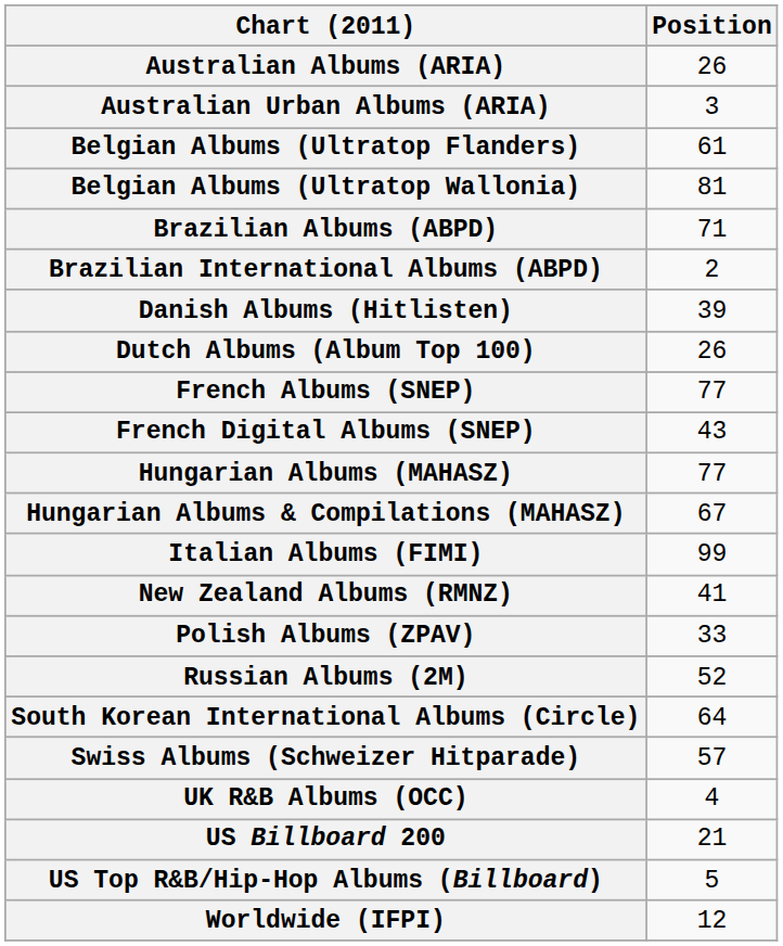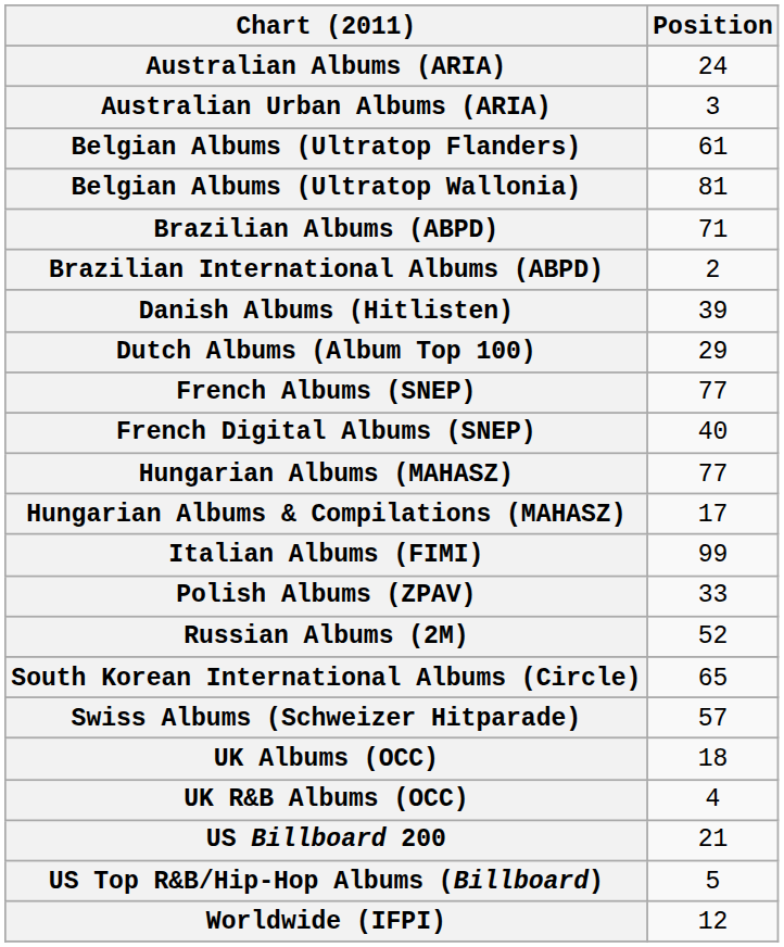Australian Albums (ARIA) | Position: 26 -> 24
Dutch Albums (Album Top 100) | Position: 26 -> 29
French Digital Albums (SNEP) | Position: 43 -> 40
Hungarian Albums & Compilations (MAHASZ) | Position: 67 -> 17
- row: New Zealand Albums (RMNZ) | 41
South Korean International Albums (Circle) | Position: 64 -> 65
+ row: UK Albums (OCC) | 18
